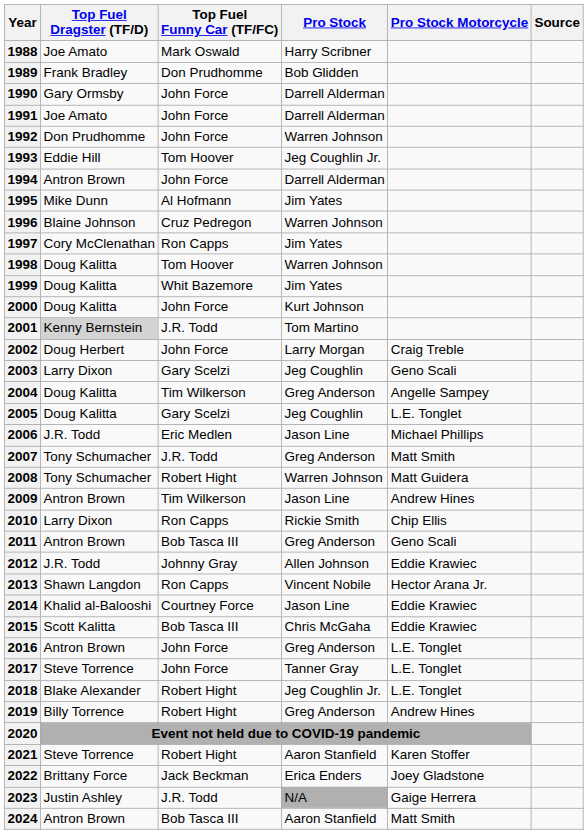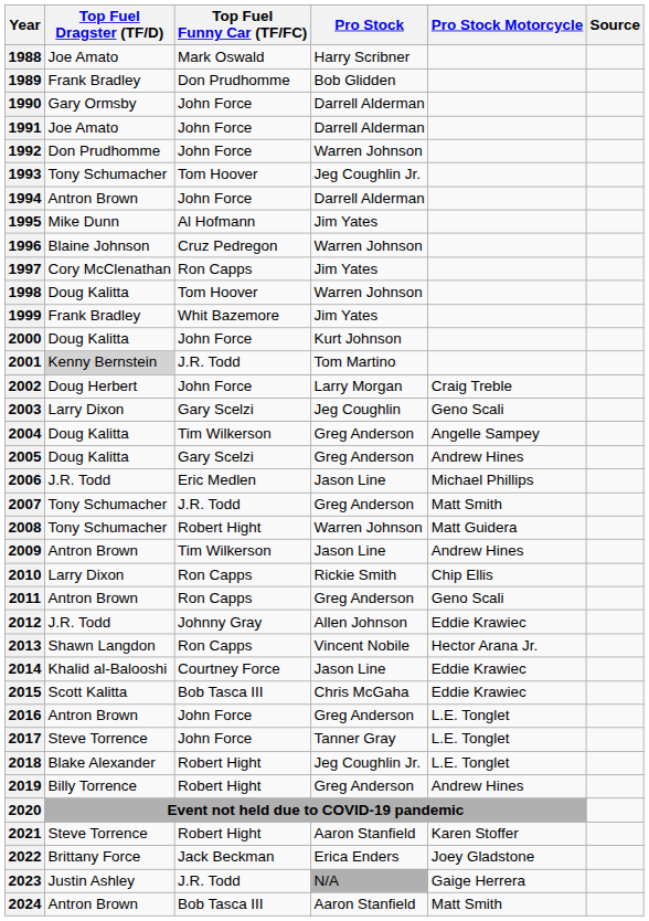1993 | Top Fuel Dragster (TF/D): Eddie Hill -> Tony Schumacher
1999 | Top Fuel Dragster (TF/D): Doug Kalitta -> Frank Bradley
2005 | Pro Stock: Jeg Coughlin -> Greg Anderson
2005 | Pro Stock Motorcycle: L.E. Tonglet -> Andrew Hines
2011 | Top Fuel Funny Car (TF/FC): Bob Tasca III -> Ron Capps
